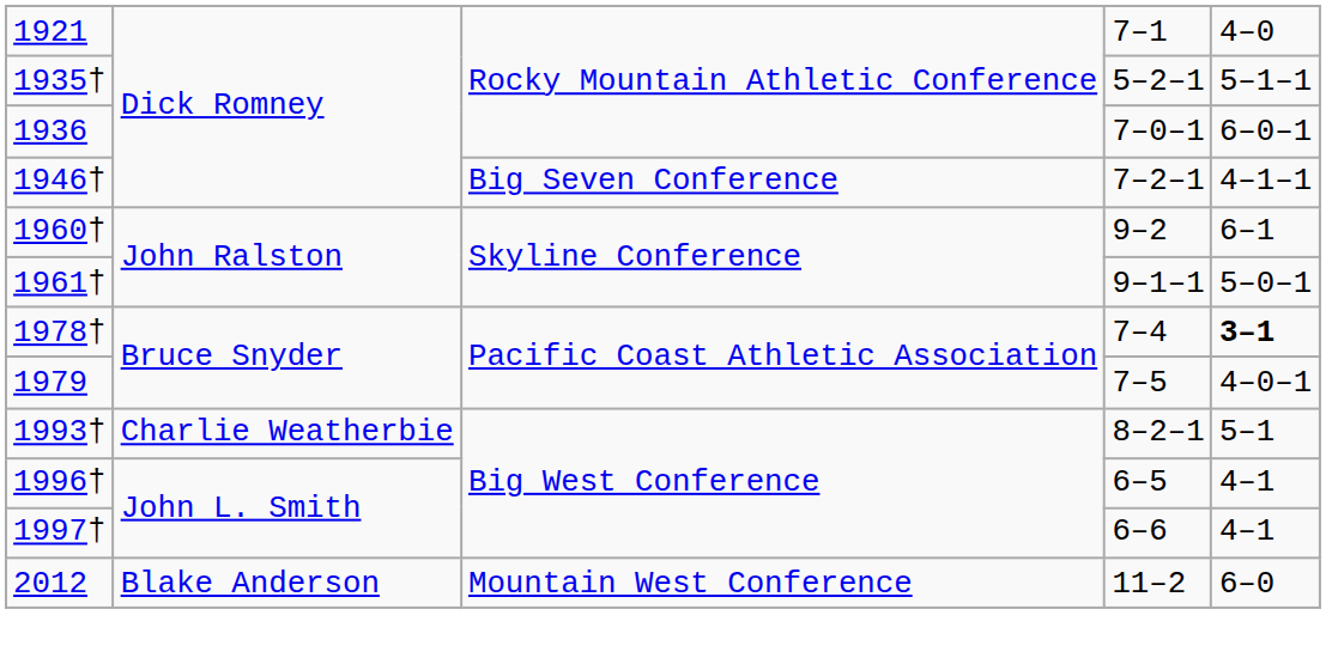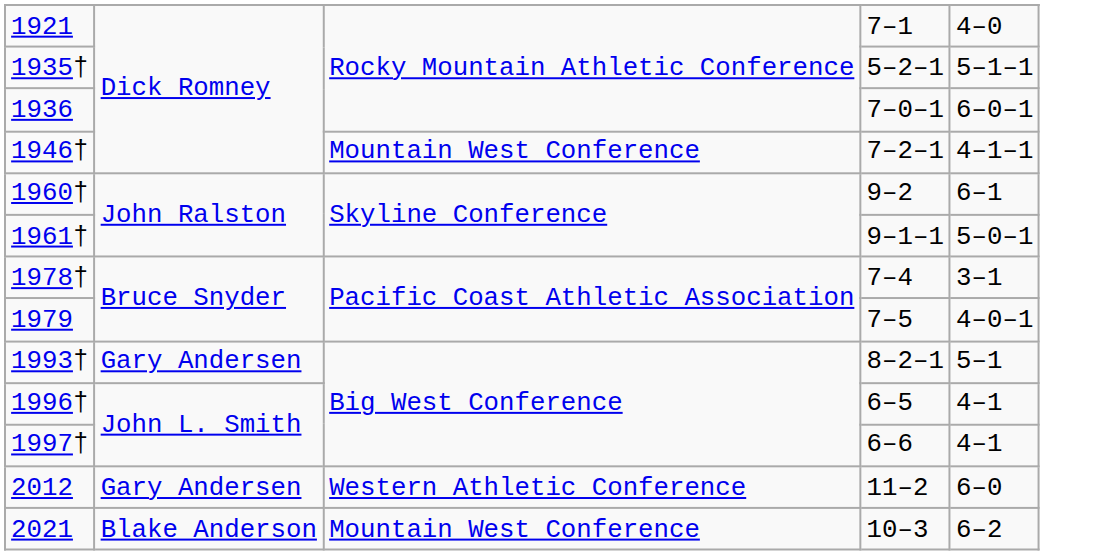1946† | column 3: Big Seven Conference -> Mountain West Conference
1978† | column 5: bold -> normal
1993† | column 2: Charlie Weatherbie -> Gary Andersen
2012 | column 2: Blake Anderson -> Gary Andersen
2012 | column 3: Mountain West Conference -> Western Athletic Conference
+ row: 2021 | Blake Anderson | Mountain West Conference | 10–3 | 6–2
